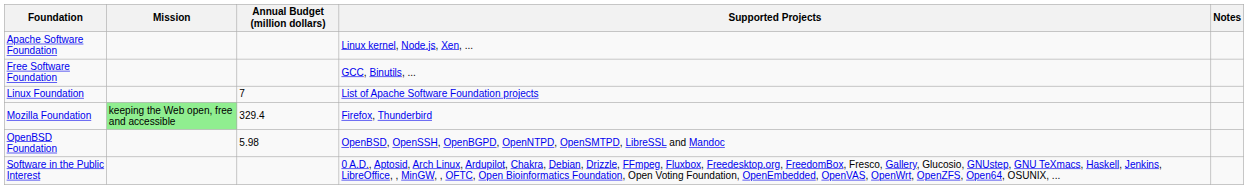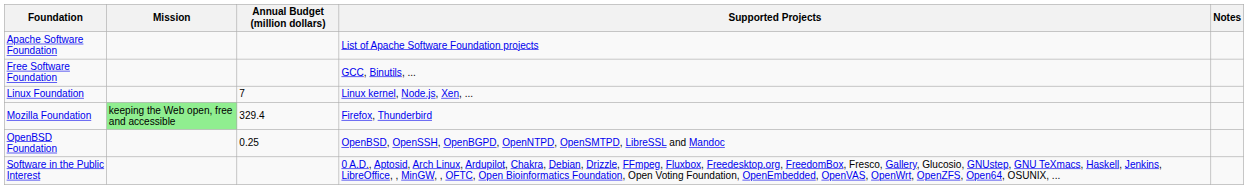Apache Software Foundation | Supported Projects: Linux kernel, Node.js, Xen, ... -> List of Apache Software Foundation projects
Linux Foundation | Supported Projects: List of Apache Software Foundation projects -> Linux kernel, Node.js, Xen, ...
OpenBSD Foundation | Annual Budget (million dollars): 5.98 -> 0.25
